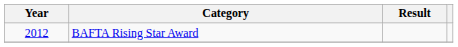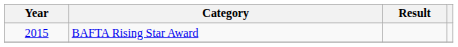BAFTA Rising Star Award | Year: 2012 -> 2015
